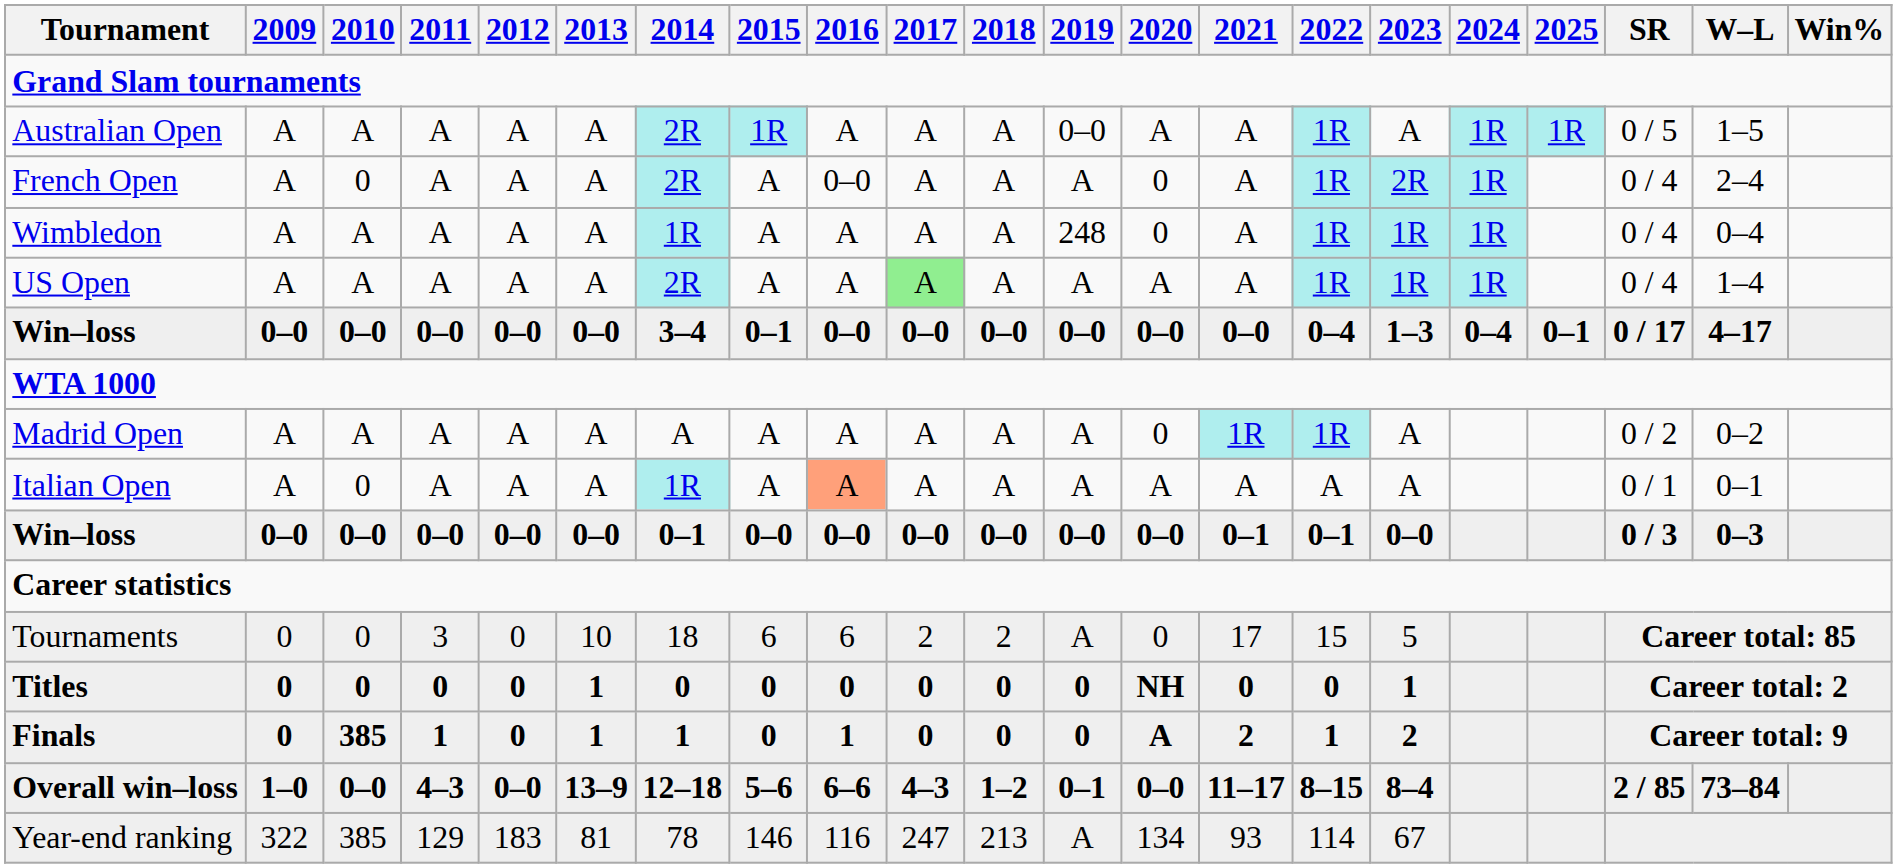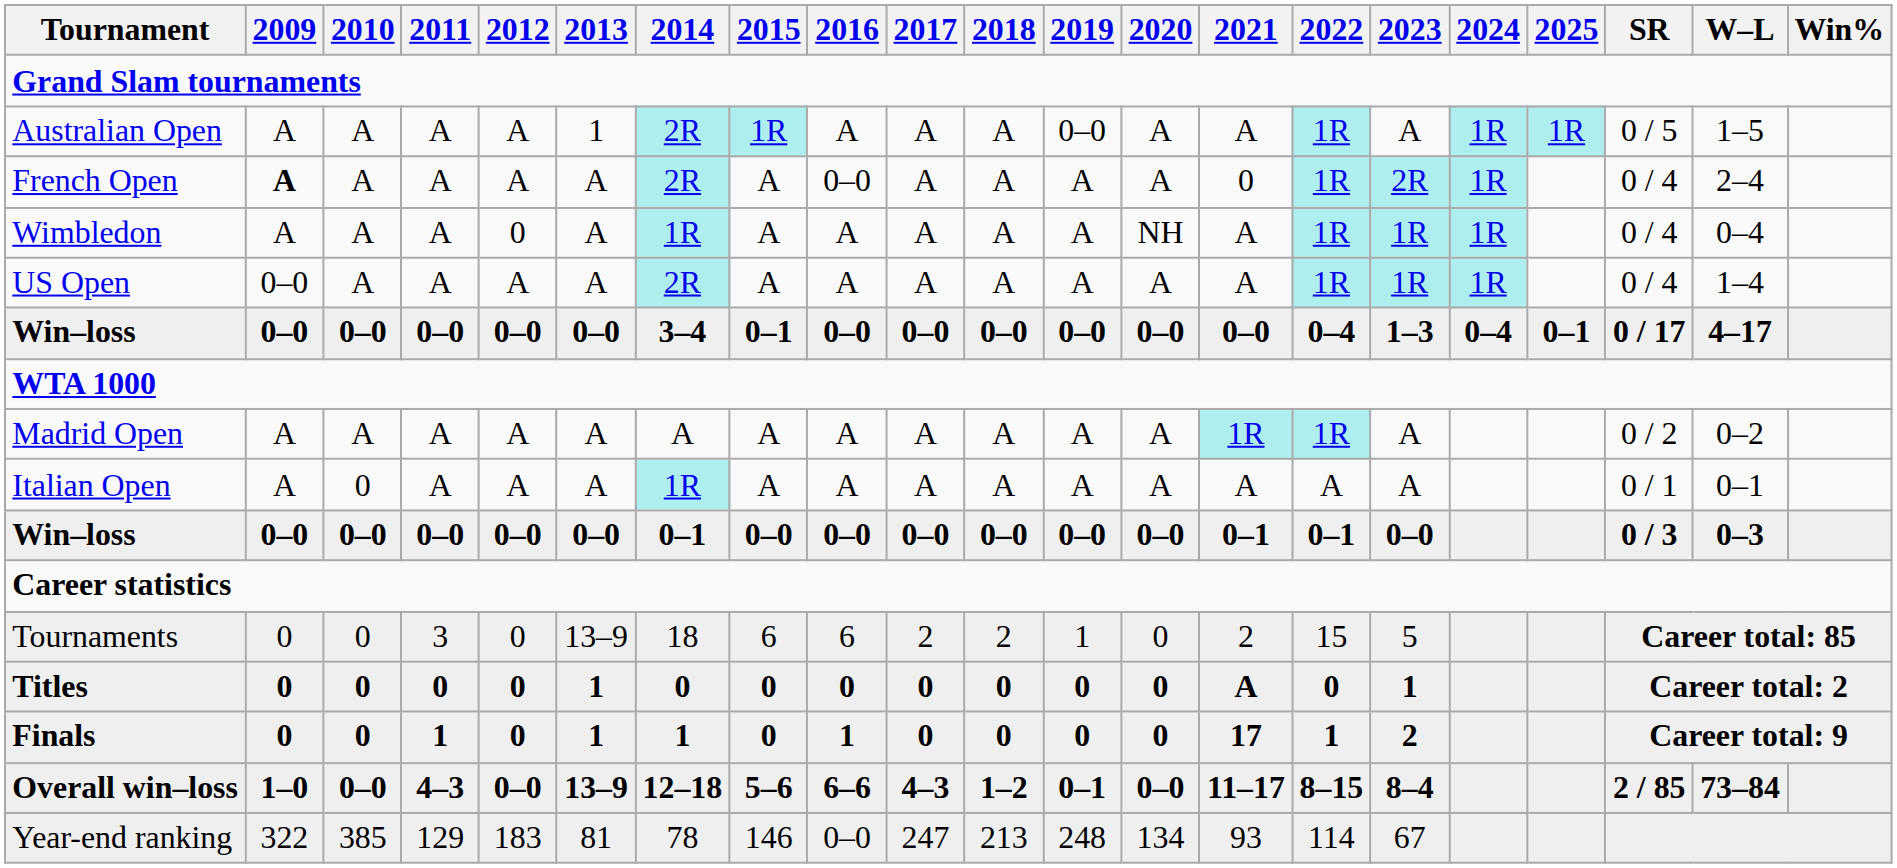Australian Open | 2013: A -> 1
French Open | 2009: normal -> bold
French Open | 2010: 0 -> A
French Open | 2020: 0 -> A
French Open | 2021: A -> 0
Wimbledon | 2012: A -> 0
Wimbledon | 2019: 248 -> A
Wimbledon | 2020: 0 -> NH
US Open | 2009: A -> 0–0
US Open | 2017: lightgreen background -> no background
Madrid Open | 2020: 0 -> A
Italian Open | 2016: lightsalmon background -> no background
Tournaments | 2013: 10 -> 13–9
Tournaments | 2019: A -> 1
Tournaments | 2021: 17 -> 2
Titles | 2020: NH -> 0
Titles | 2021: 0 -> A
Finals | 2010: 385 -> 0
Finals | 2020: A -> 0
Finals | 2021: 2 -> 17
Year-end ranking | 2016: 116 -> 0–0
Year-end ranking | 2019: A -> 248
